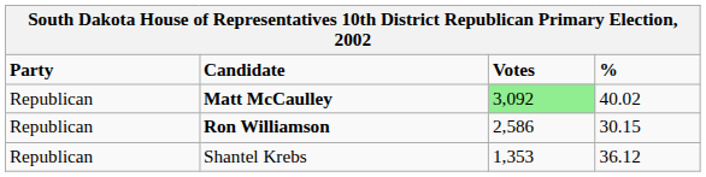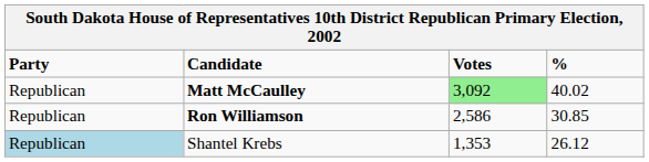Ron Williamson | %: 30.15 -> 30.85
Shantel Krebs | Party: no background -> lightblue background
Shantel Krebs | %: 36.12 -> 26.12
